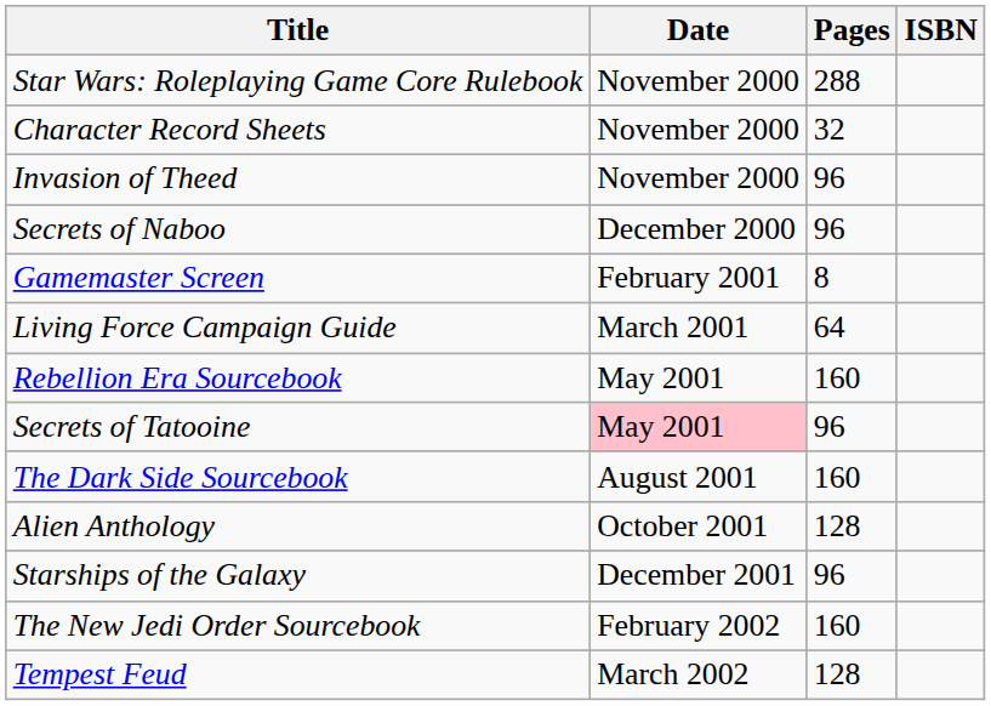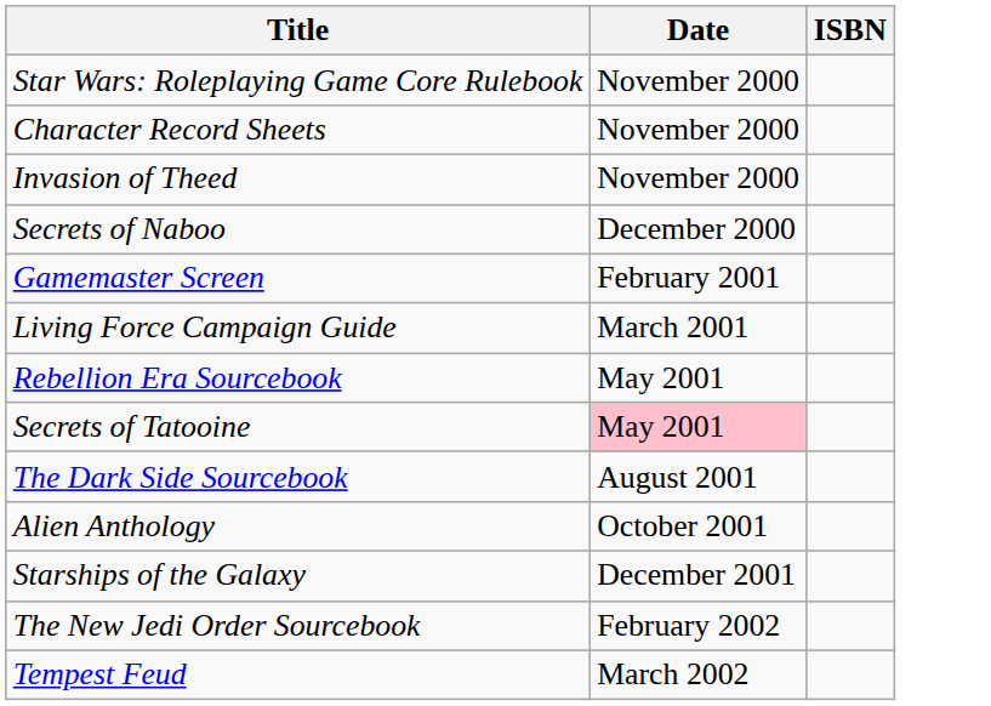- column: Pages | 288 | 32 | 96 | 96 | 8 | 64 | 160 | 96 | 160 | 128 | 96 | 160 | 128
